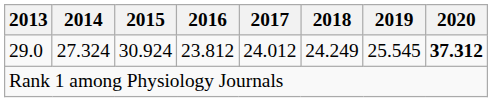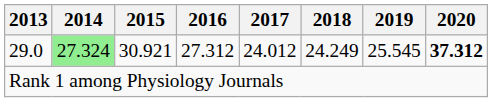29.0 | 2014: no background -> lightgreen background
29.0 | 2015: 30.924 -> 30.921
29.0 | 2016: 23.812 -> 27.312
